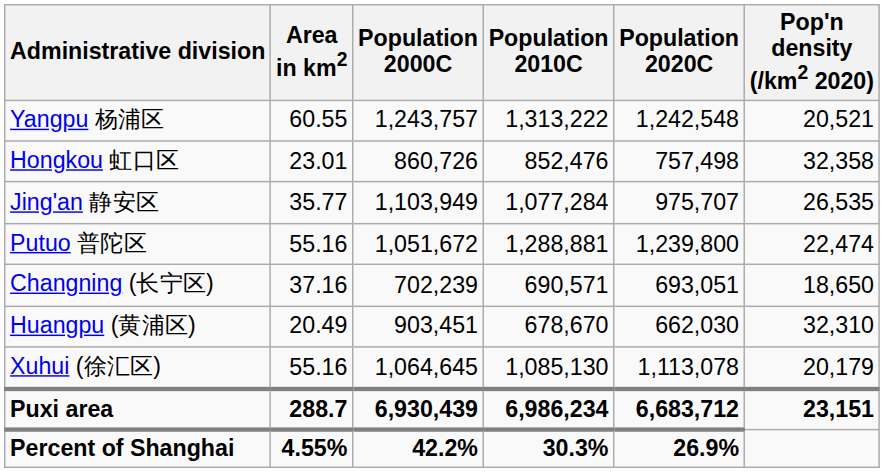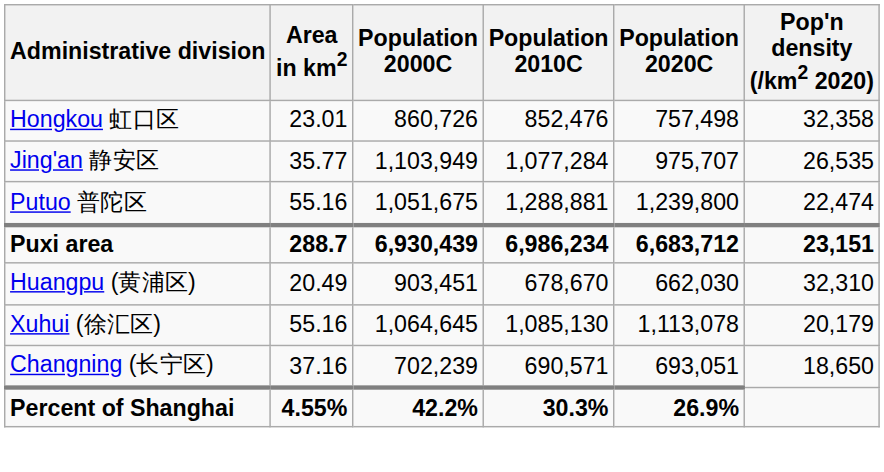- row: Yangpu 杨浦区 | 60.55 | 1,243,757 | 1,313,222 | 1,242,548 | 20,521
Putuo 普陀区 | Population 2000C: 1,051,672 -> 1,051,675
rows swapped: Changning (长宁区) <-> Puxi area
